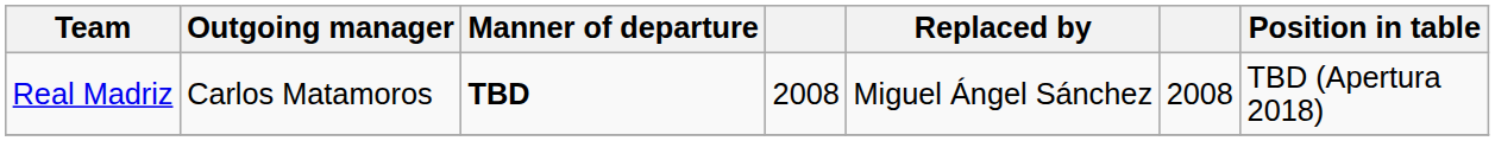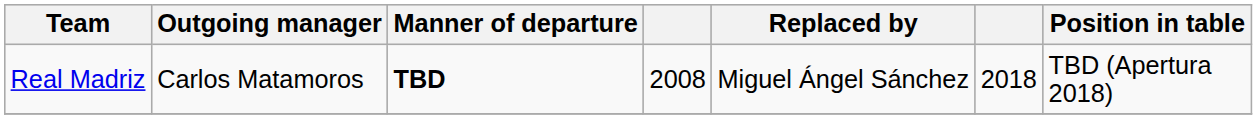Real Madriz | column 6: 2008 -> 2018
